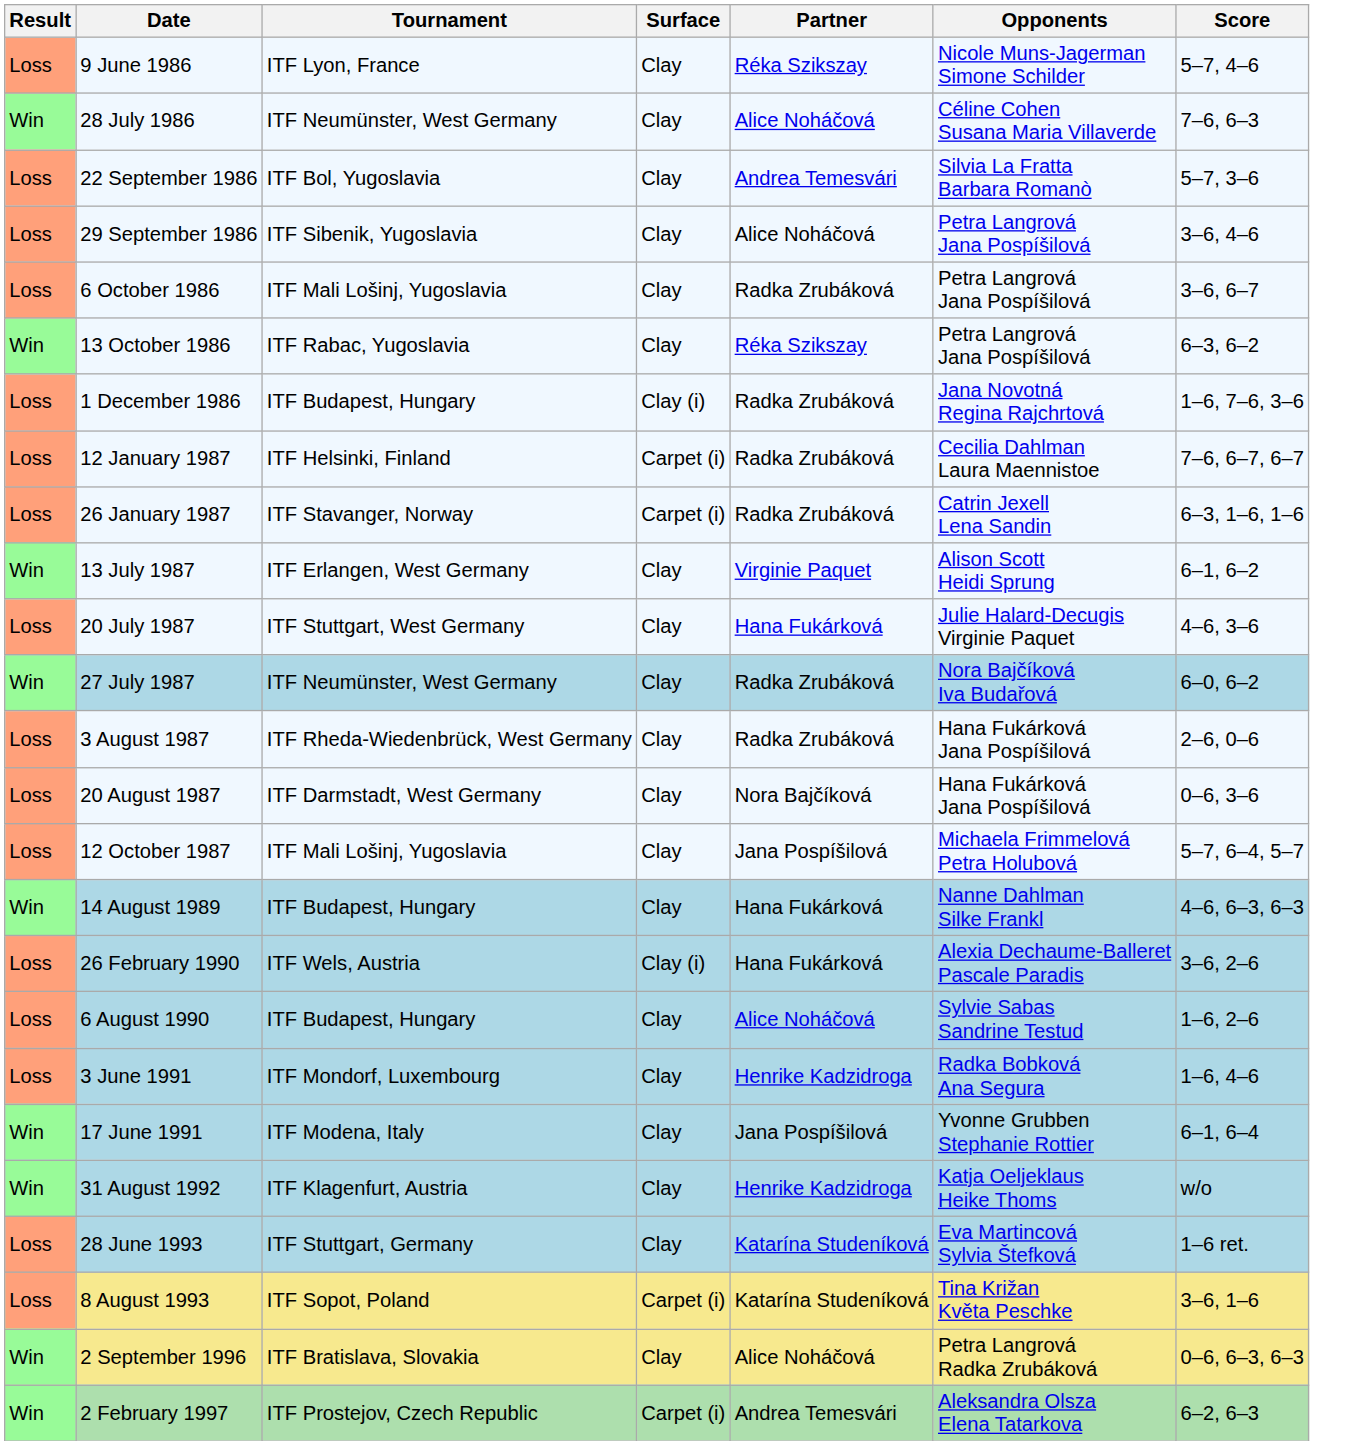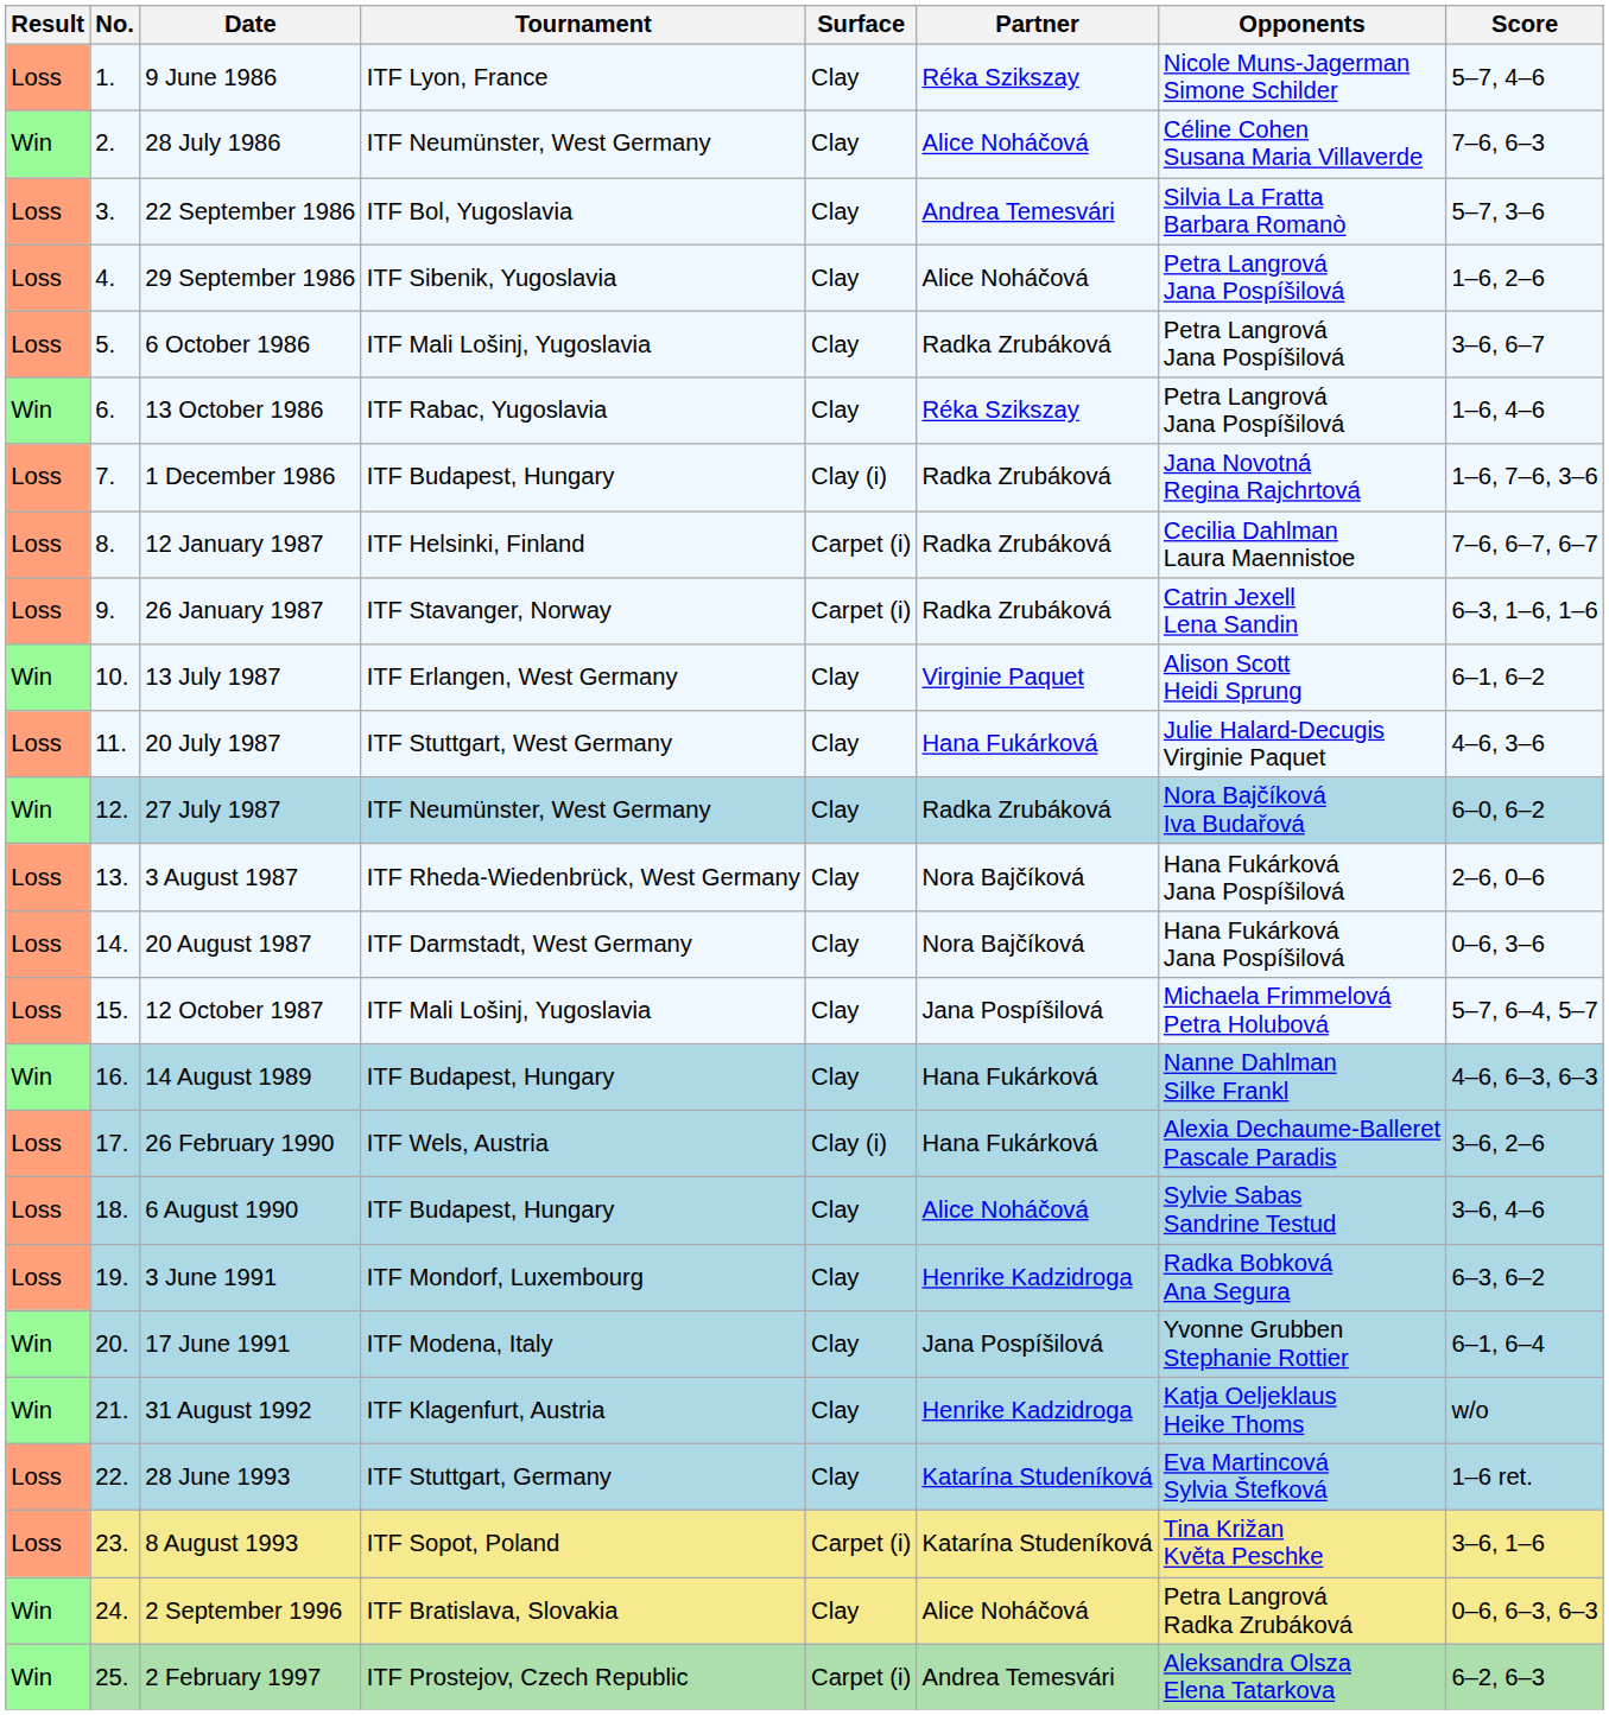+ column: No. | 1. | 2. | 3. | 4. | 5. | 6. | 7. | 8. | 9. | 10. | 11. | 12. | 13. | 14. | 15. | 16. | 17. | 18. | 19. | 20. | 21. | 22. | 23. | 24. | 25.
29 September 1986 | Score: 3–6, 4–6 -> 1–6, 2–6
13 October 1986 | Score: 6–3, 6–2 -> 1–6, 4–6
3 August 1987 | Partner: Radka Zrubáková -> Nora Bajčíková
6 August 1990 | Score: 1–6, 2–6 -> 3–6, 4–6
3 June 1991 | Score: 1–6, 4–6 -> 6–3, 6–2
